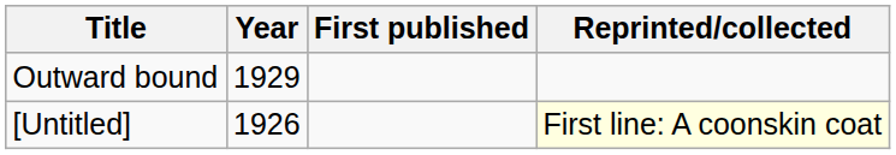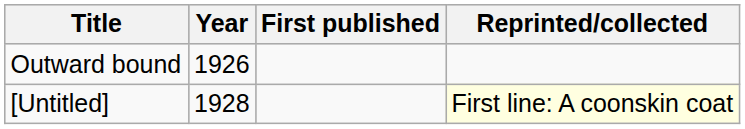Outward bound | Year: 1929 -> 1926
[Untitled] | Year: 1926 -> 1928
